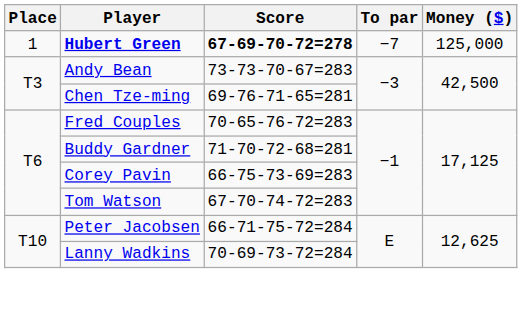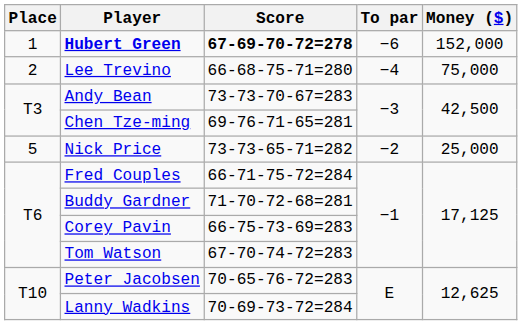Hubert Green | To par: −7 -> −6
Hubert Green | Money ($): 125,000 -> 152,000
+ row: 2 | Lee Trevino | 66-68-75-71=280 | −4 | 75,000
+ row: 5 | Nick Price | 73-73-65-71=282 | −2 | 25,000
Fred Couples | Score: 70-65-76-72=283 -> 66-71-75-72=284
Peter Jacobsen | Score: 66-71-75-72=284 -> 70-65-76-72=283
